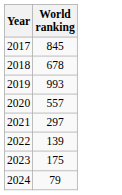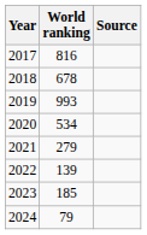+ column: Source
2017 | World ranking: 845 -> 816
2020 | World ranking: 557 -> 534
2021 | World ranking: 297 -> 279
2023 | World ranking: 175 -> 185
